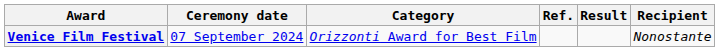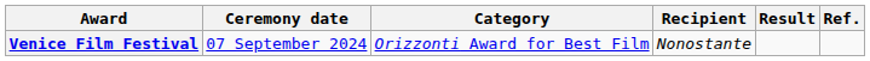columns swapped: Recipient <-> Ref.
